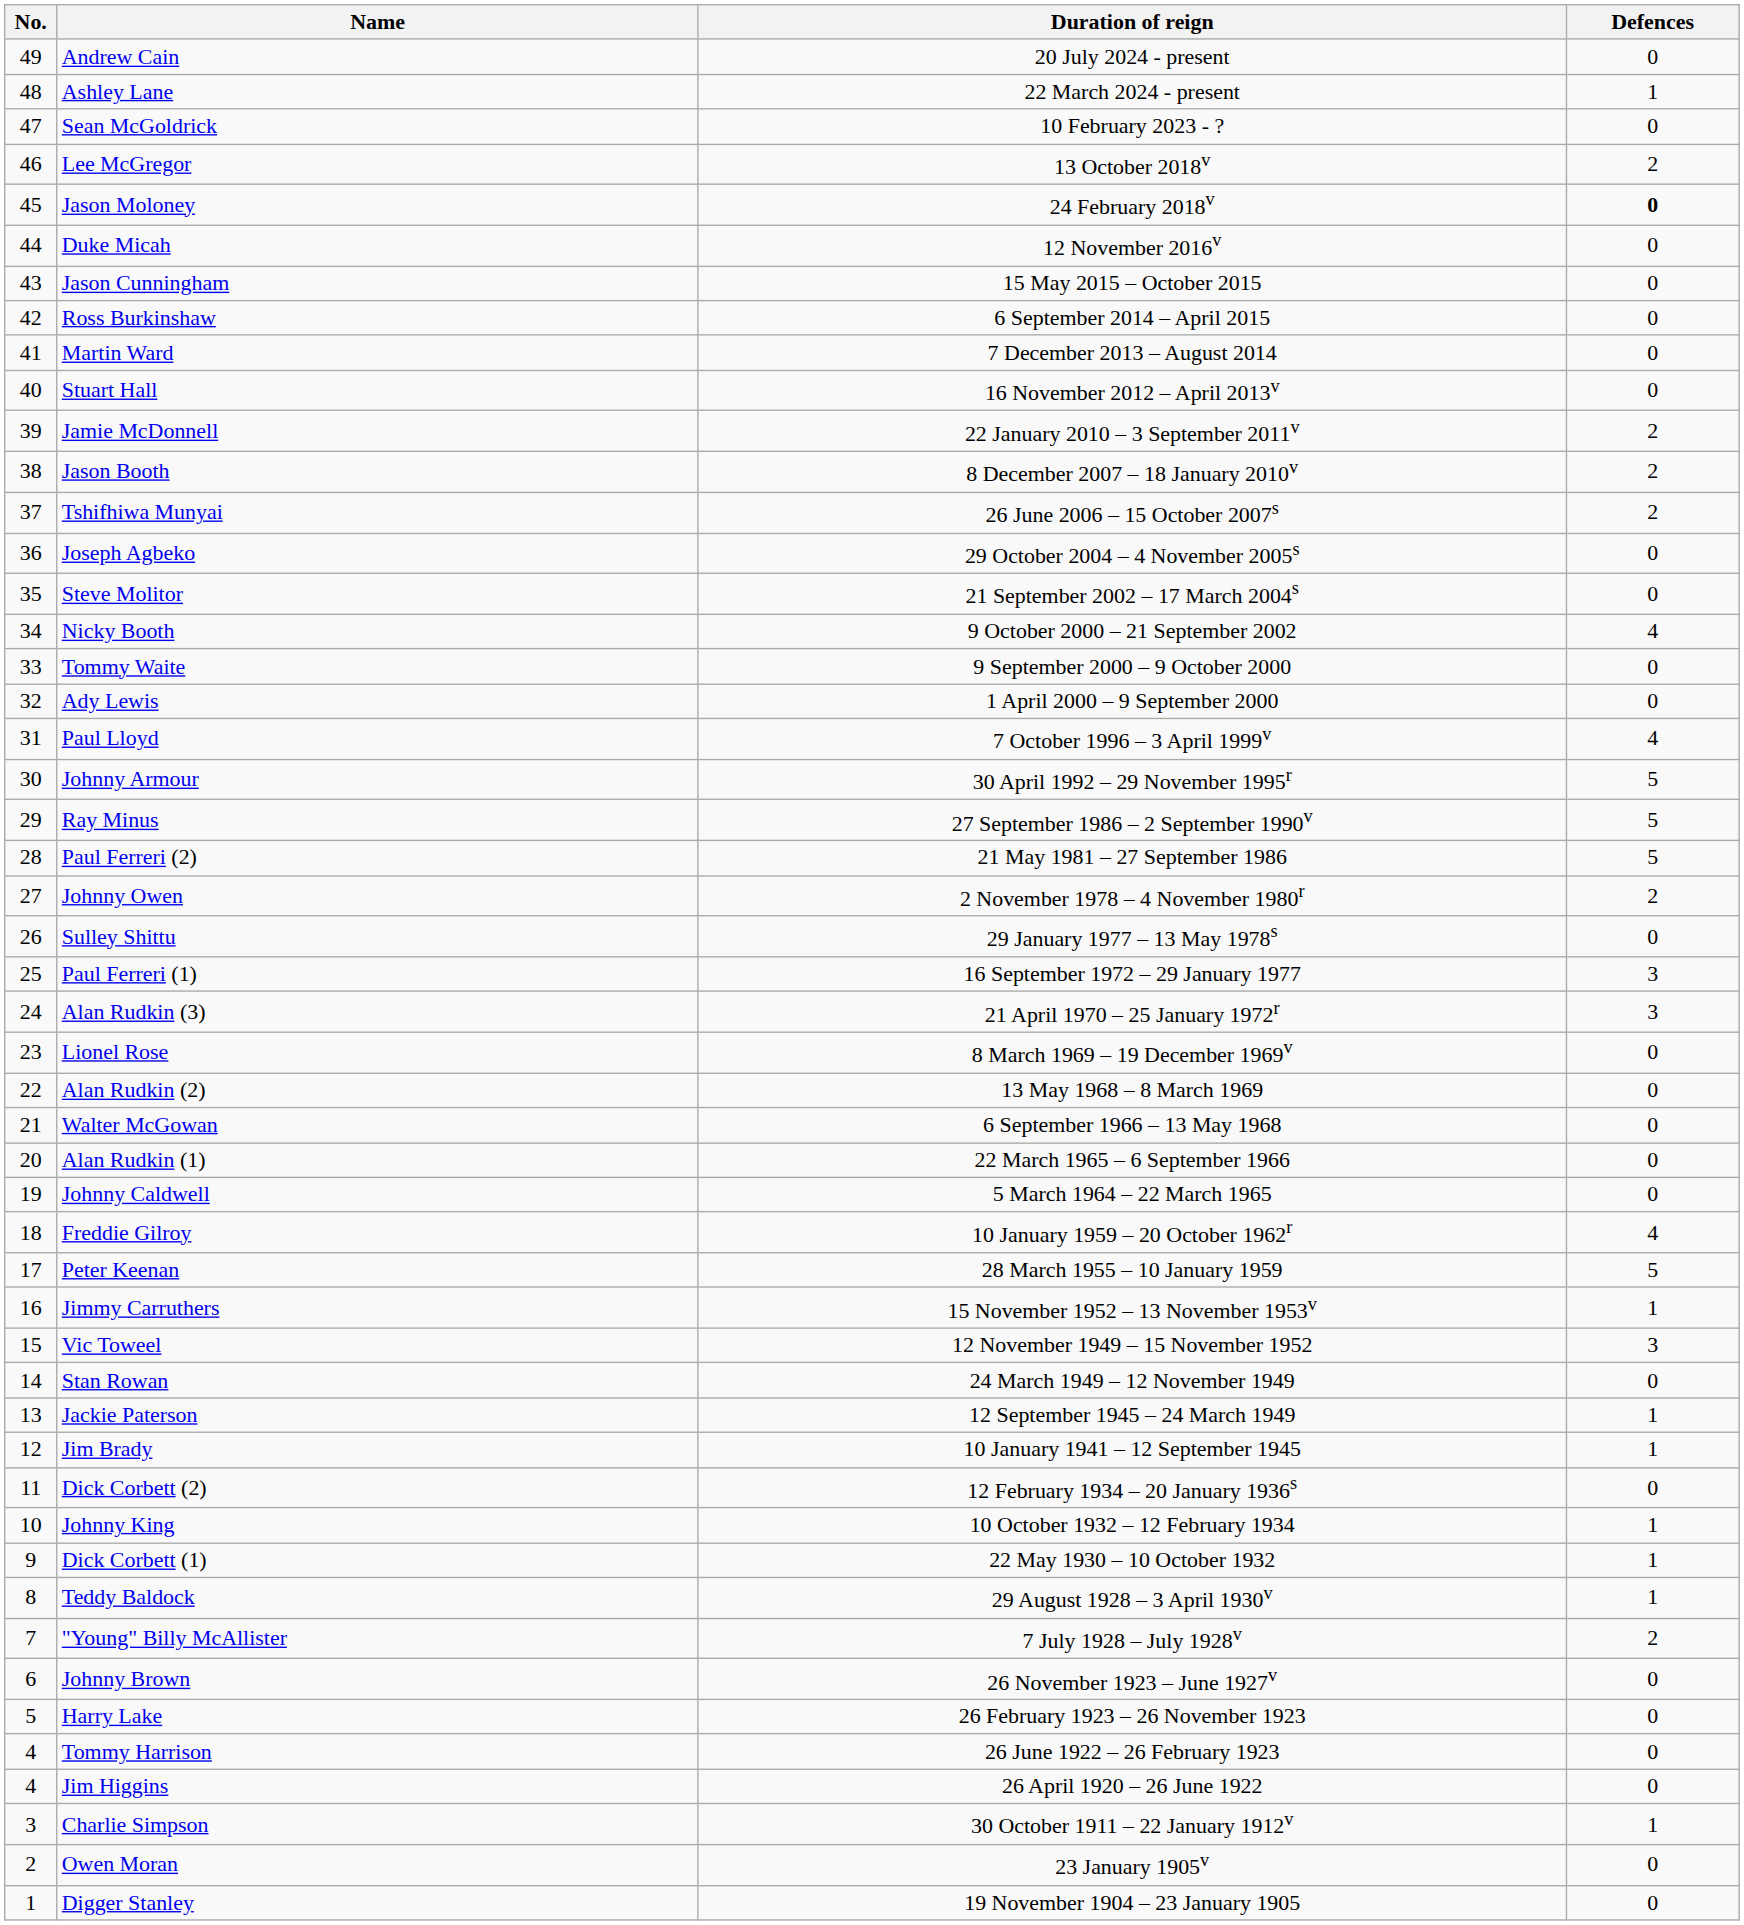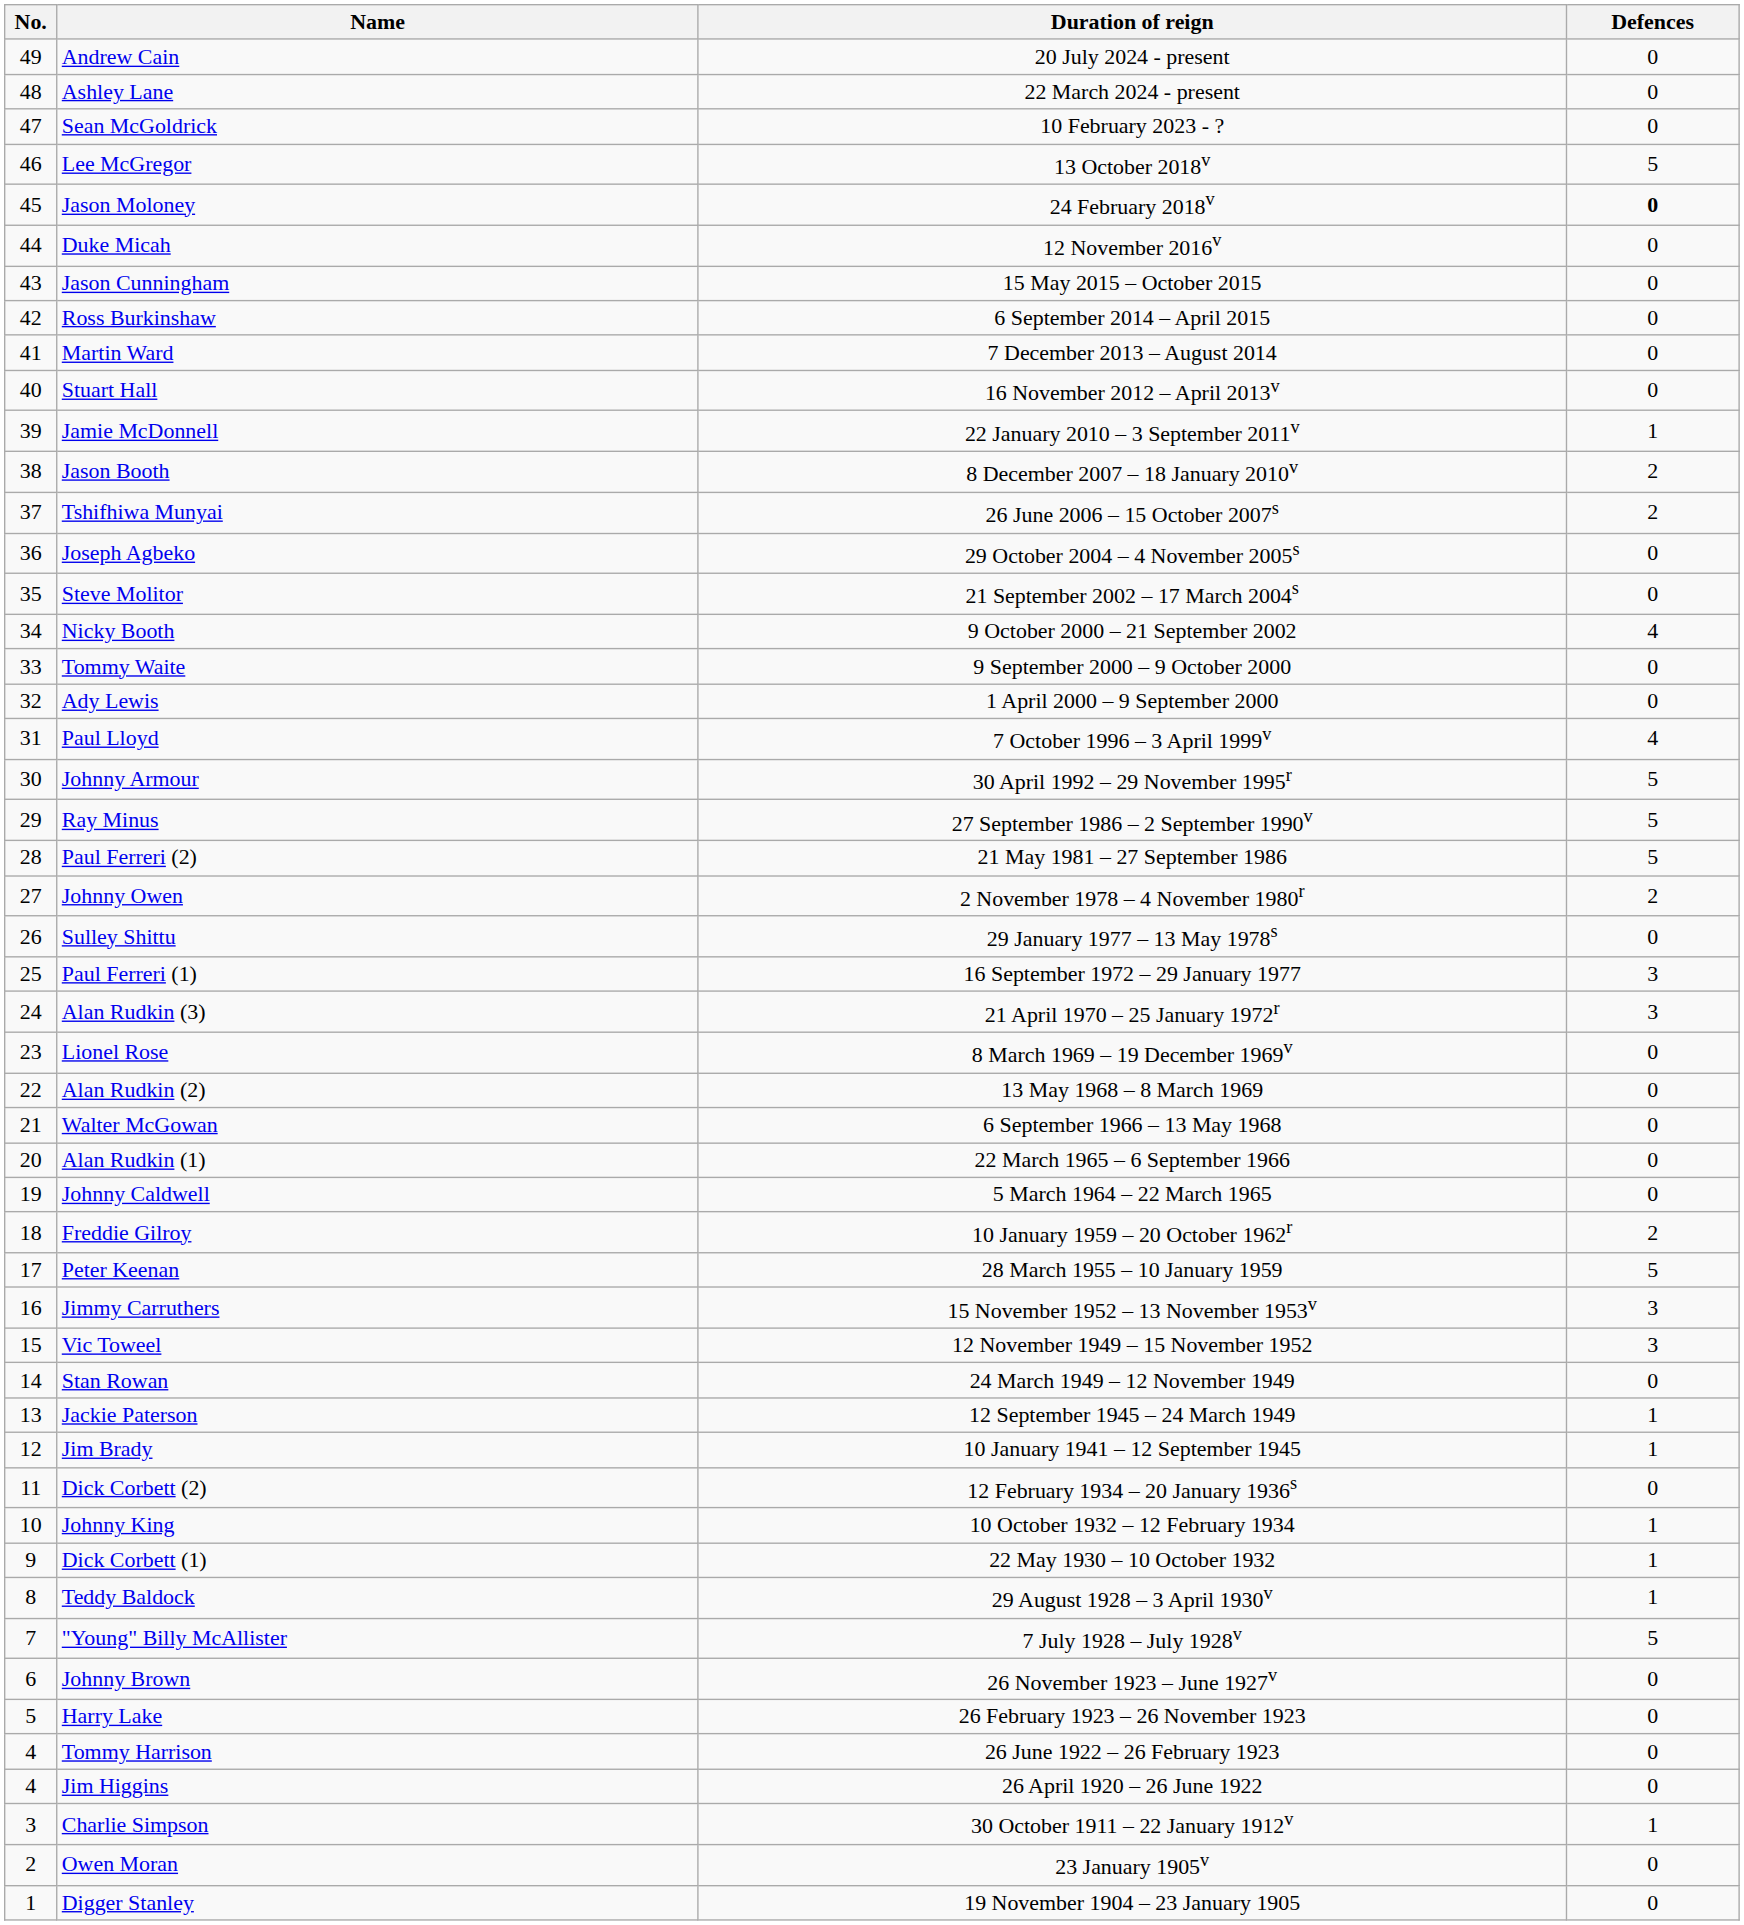Ashley Lane | Defences: 1 -> 0
Lee McGregor | Defences: 2 -> 5
Jamie McDonnell | Defences: 2 -> 1
Freddie Gilroy | Defences: 4 -> 2
Jimmy Carruthers | Defences: 1 -> 3
"Young" Billy McAllister | Defences: 2 -> 5
